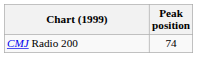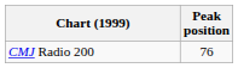CMJ Radio 200 | Peak position: 74 -> 76
